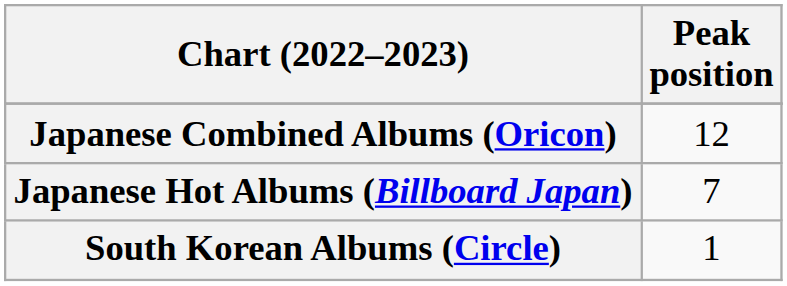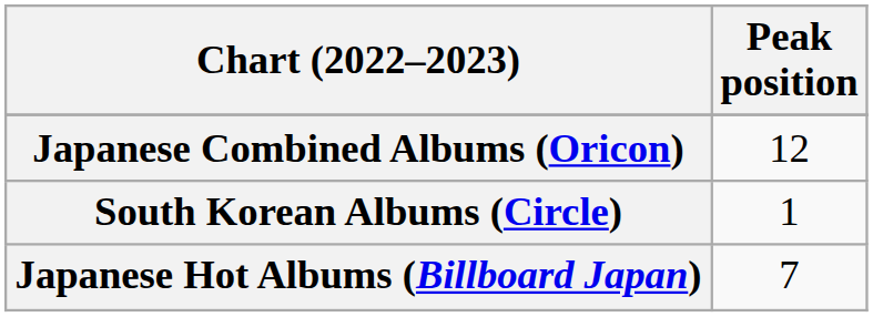rows swapped: Japanese Hot Albums (Billboard Japan) <-> South Korean Albums (Circle)
